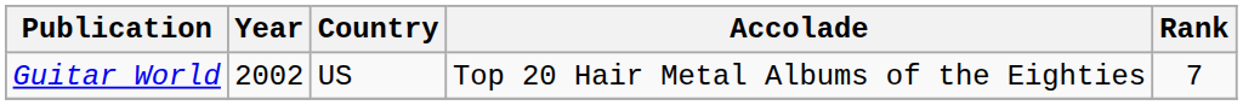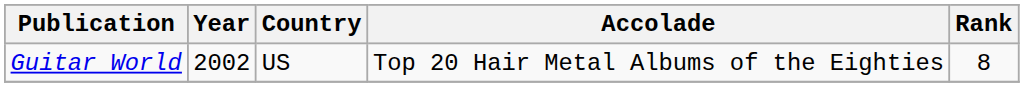Guitar World | Rank: 7 -> 8
